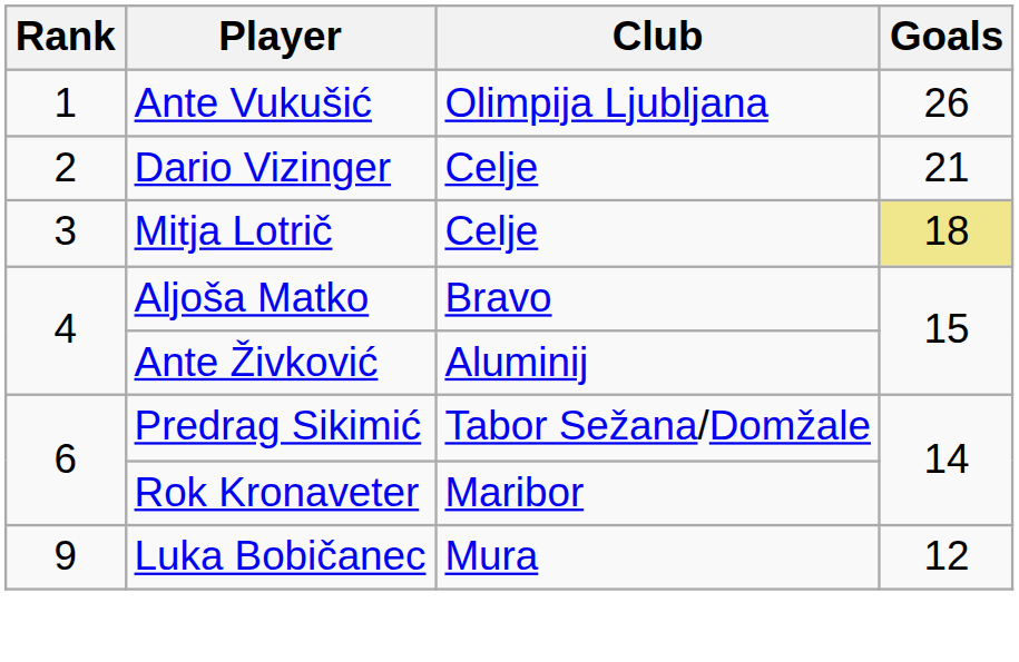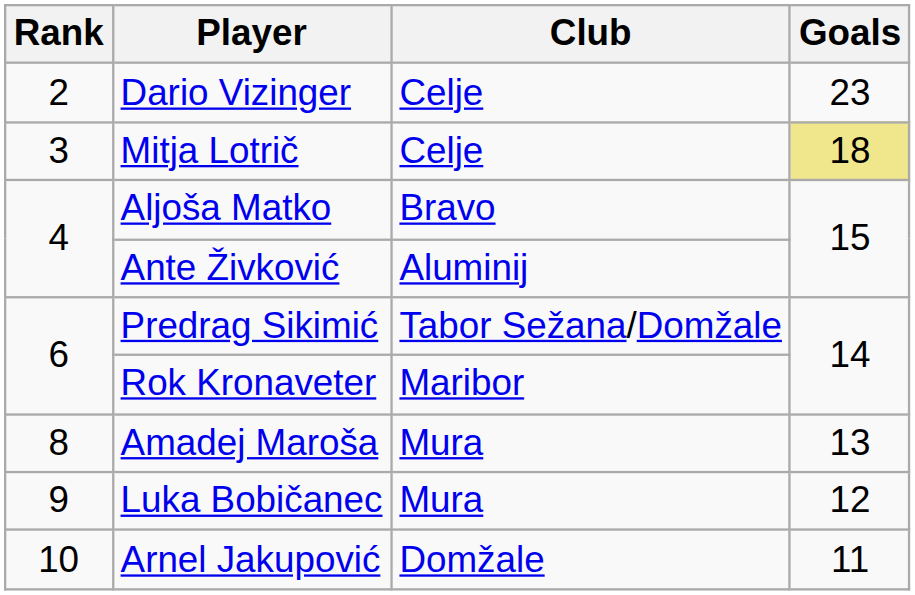- row: 1 | Ante Vukušić | Olimpija Ljubljana | 26
Dario Vizinger | Goals: 21 -> 23
+ row: 8 | Amadej Maroša | Mura | 13
+ row: 10 | Arnel Jakupović | Domžale | 11
